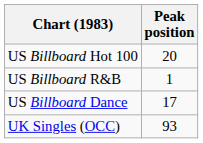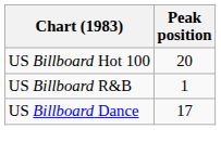- row: UK Singles (OCC) | 93
